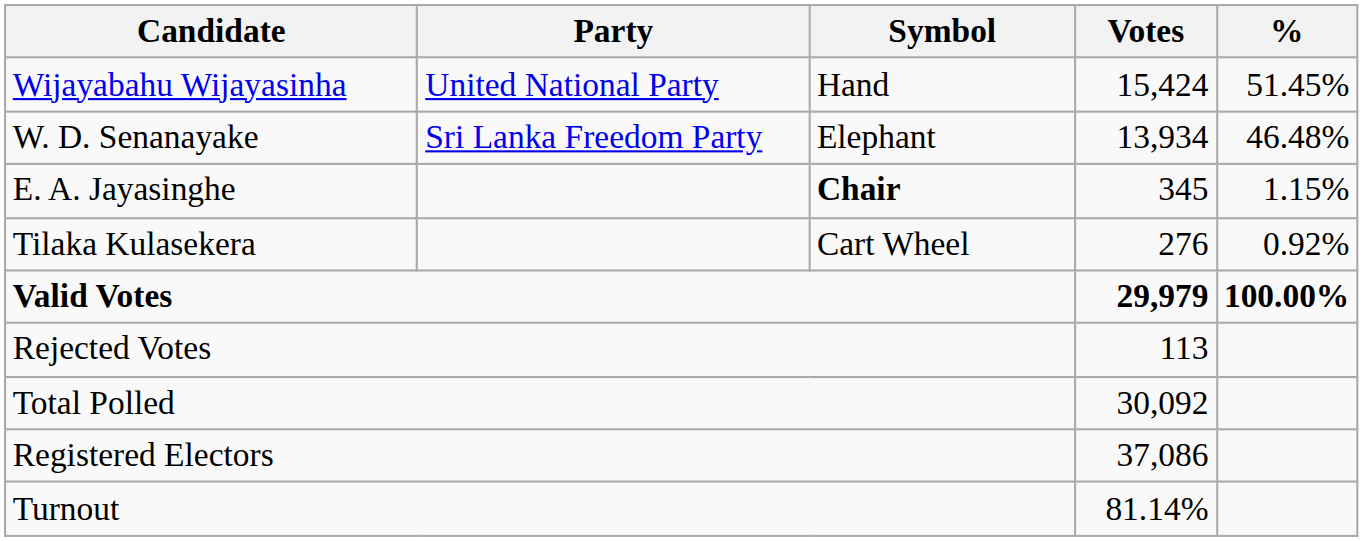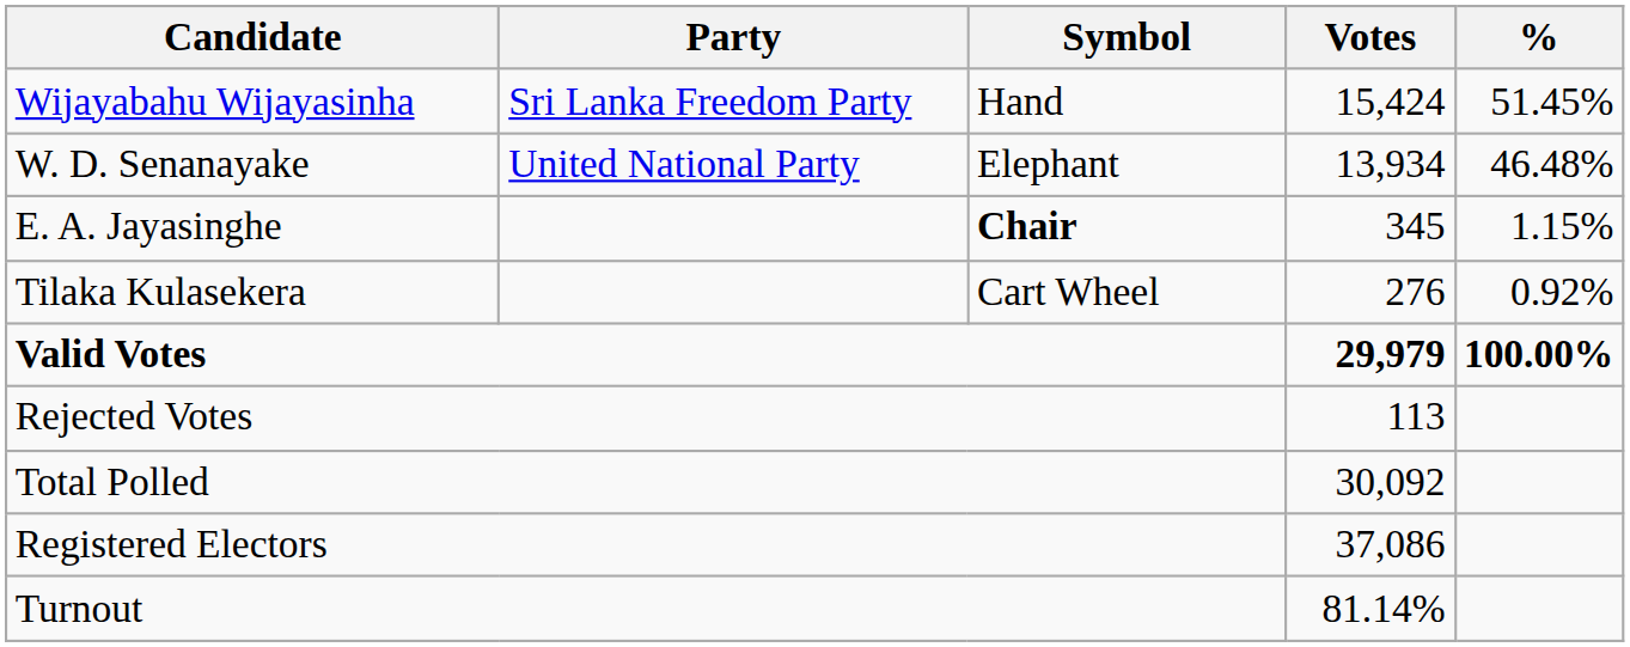Wijayabahu Wijayasinha | Party: United National Party -> Sri Lanka Freedom Party
W. D. Senanayake | Party: Sri Lanka Freedom Party -> United National Party
